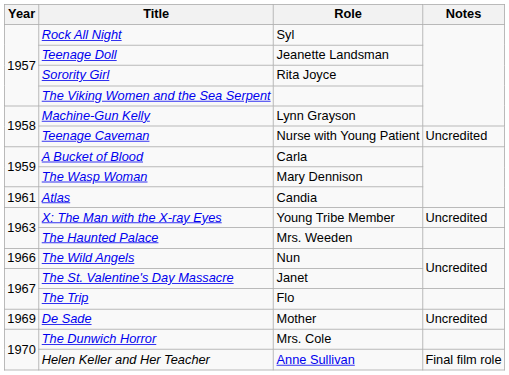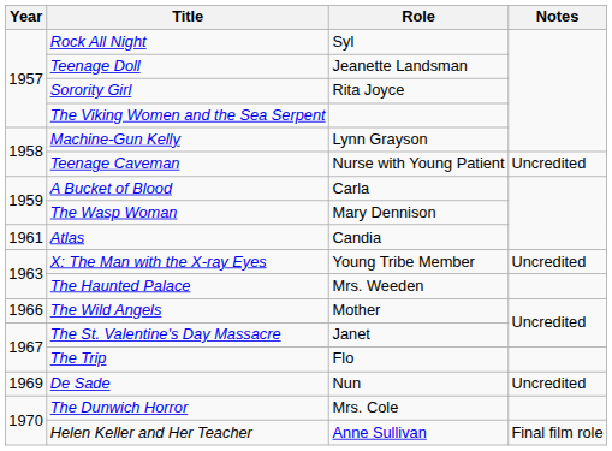The Wild Angels | Role: Nun -> Mother
De Sade | Role: Mother -> Nun
